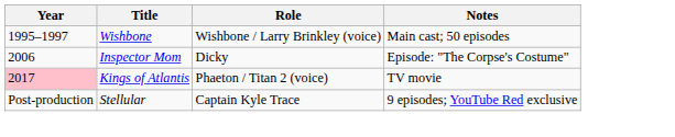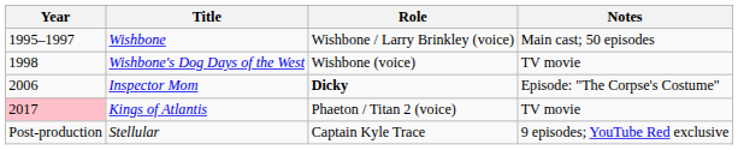+ row: 1998 | Wishbone's Dog Days of the West | Wishbone (voice) | TV movie
Inspector Mom | Role: normal -> bold
